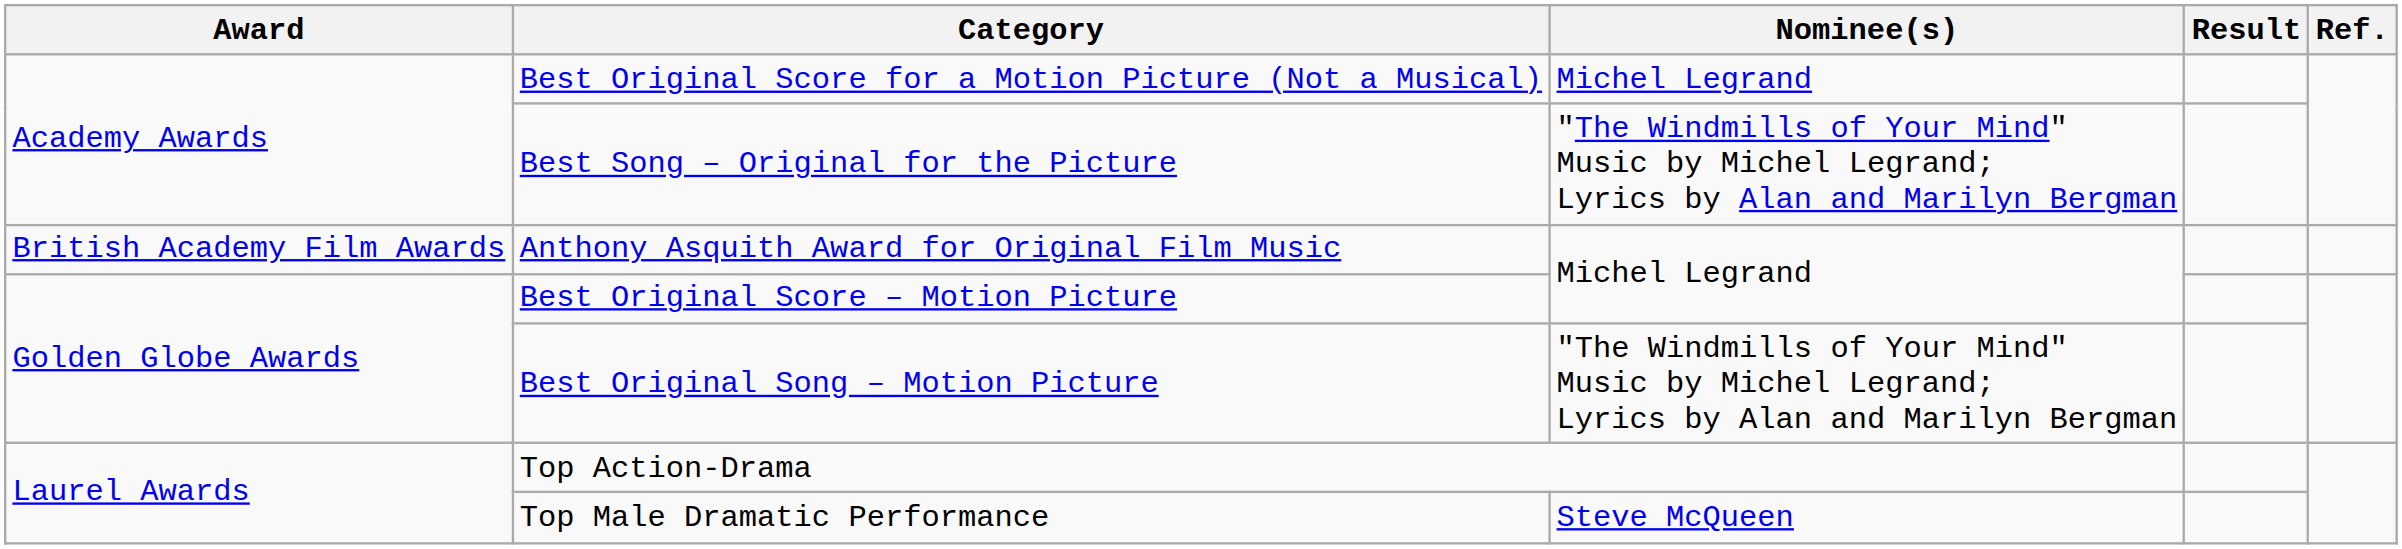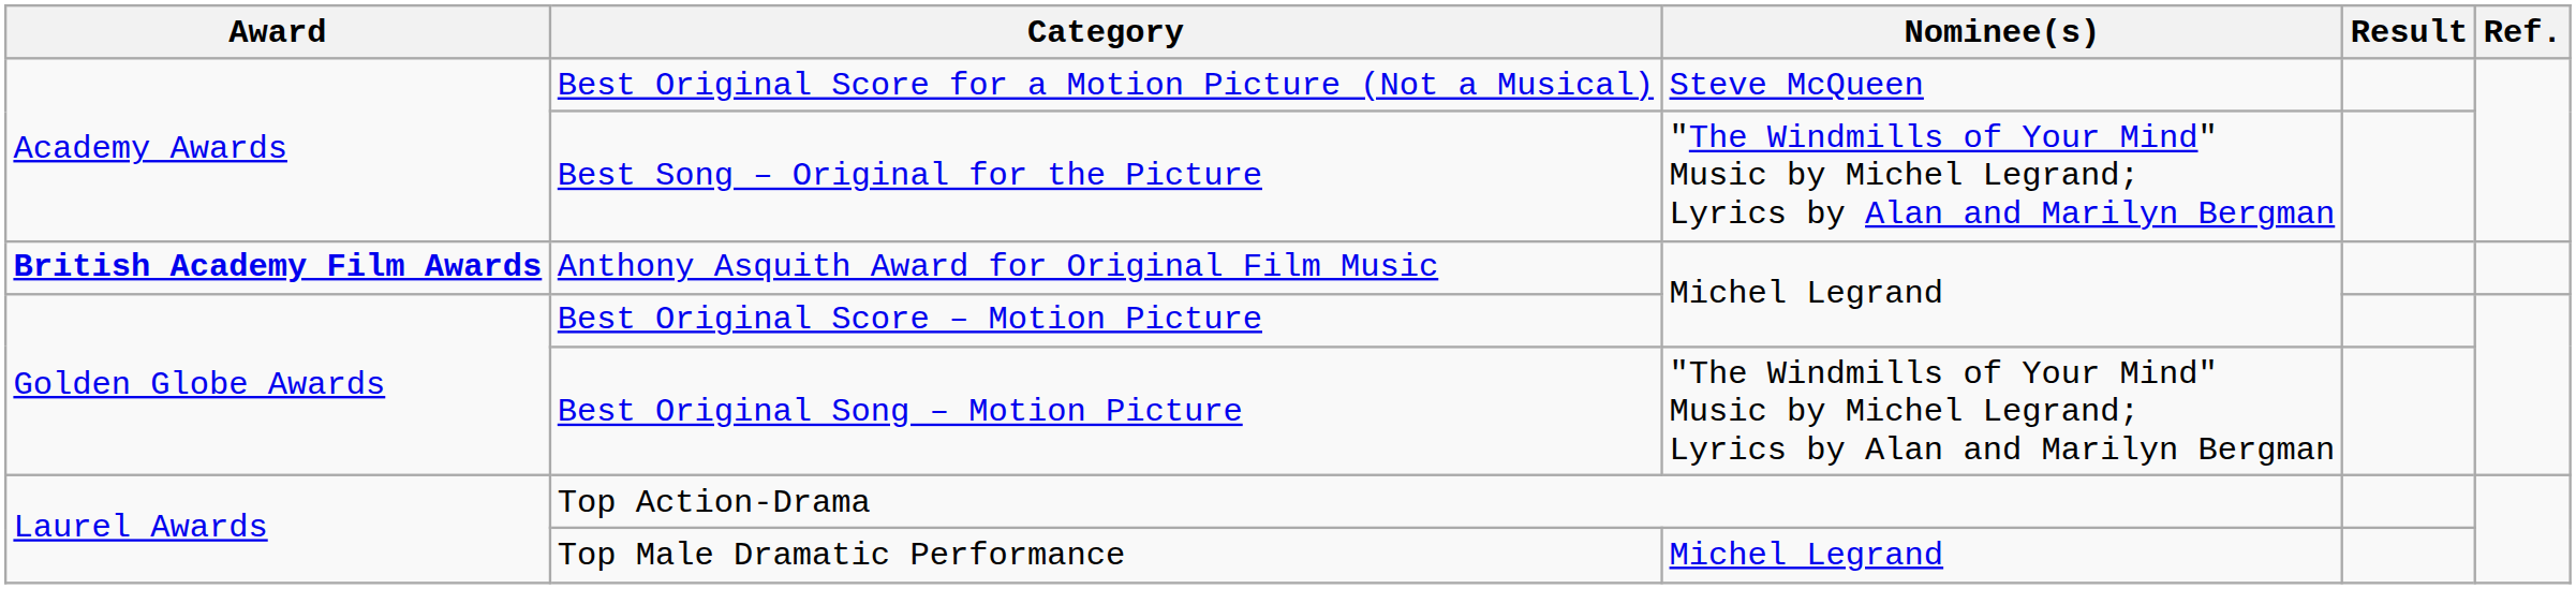Best Original Score for a Motion Picture (Not a Musical) | Nominee(s): Michel Legrand -> Steve McQueen
Anthony Asquith Award for Original Film Music | Award: normal -> bold
Top Male Dramatic Performance | Nominee(s): Steve McQueen -> Michel Legrand
